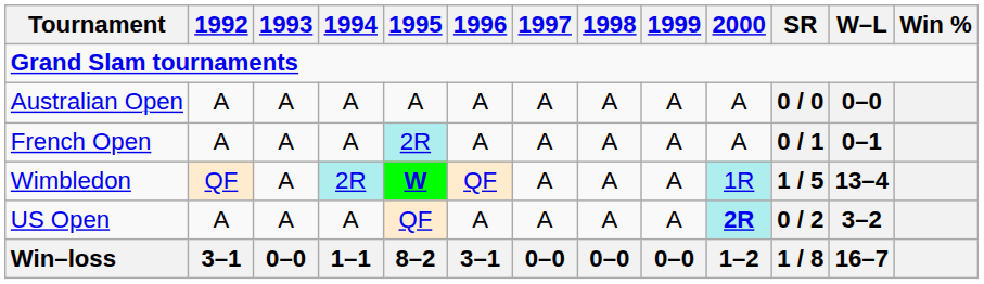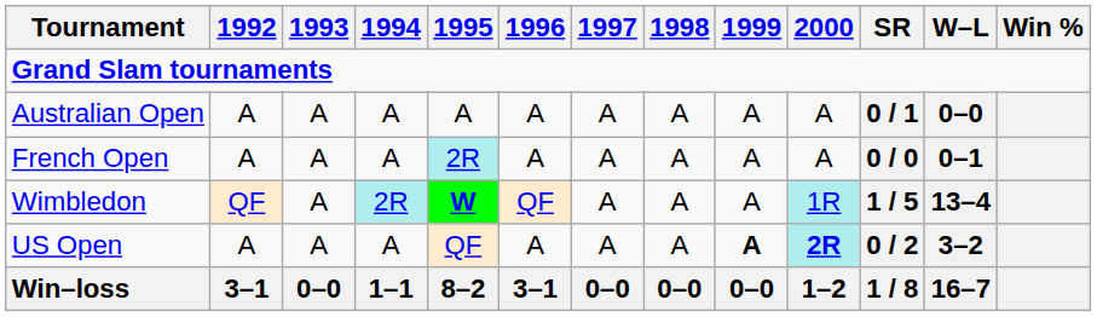Australian Open | SR: 0 / 0 -> 0 / 1
French Open | SR: 0 / 1 -> 0 / 0
US Open | 1999: normal -> bold
